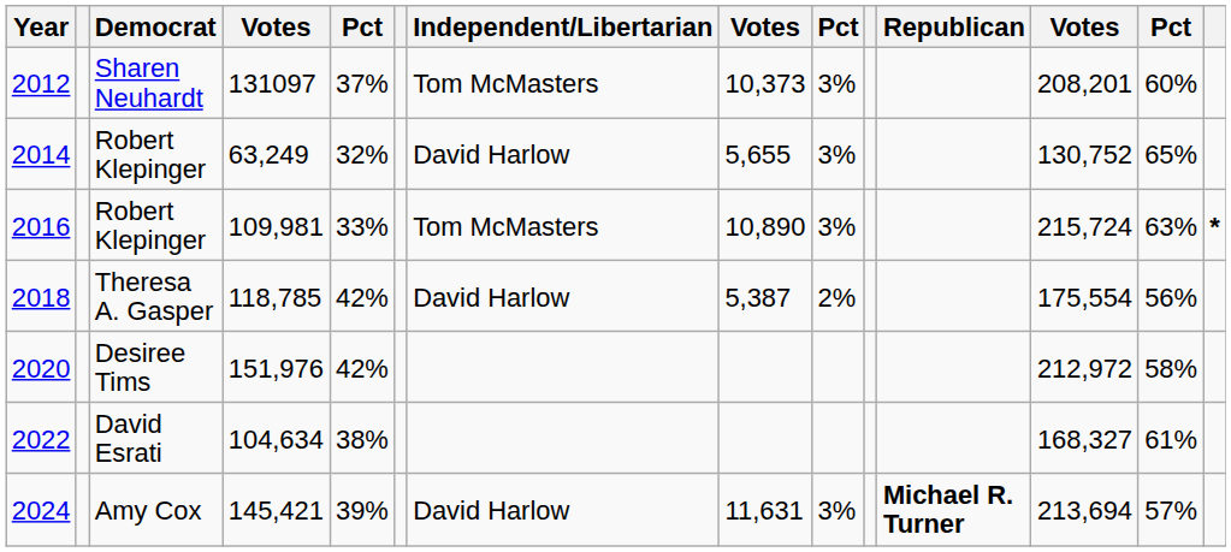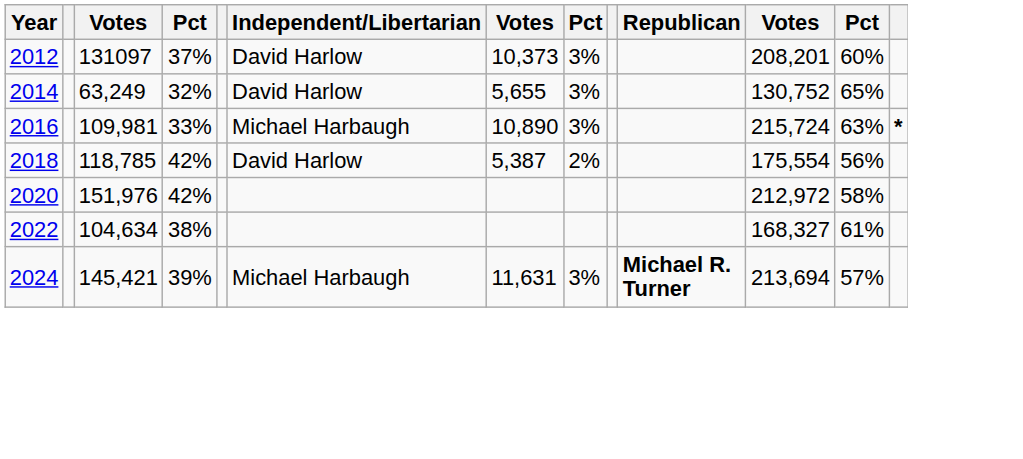- column: Democrat | Sharen Neuhardt | Robert Klepinger | Robert Klepinger | Theresa A. Gasper | Desiree Tims | David Esrati | Amy Cox
2012 | Independent/Libertarian: Tom McMasters -> David Harlow
2016 | Independent/Libertarian: Tom McMasters -> Michael Harbaugh
2024 | Independent/Libertarian: David Harlow -> Michael Harbaugh
